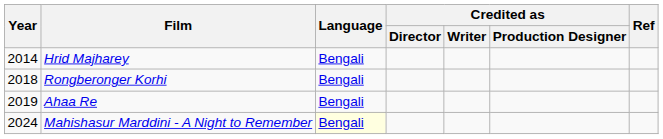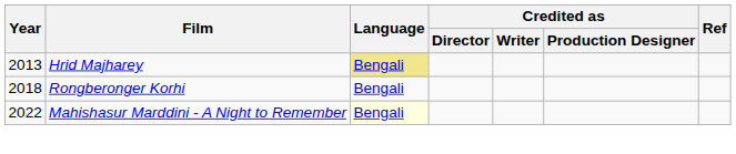Hrid Majharey | Year: 2014 -> 2013
Hrid Majharey | Language: no background -> khaki background
- row: 2019 | Ahaa Re | Bengali
Mahishasur Marddini - A Night to Remember | Year: 2024 -> 2022
